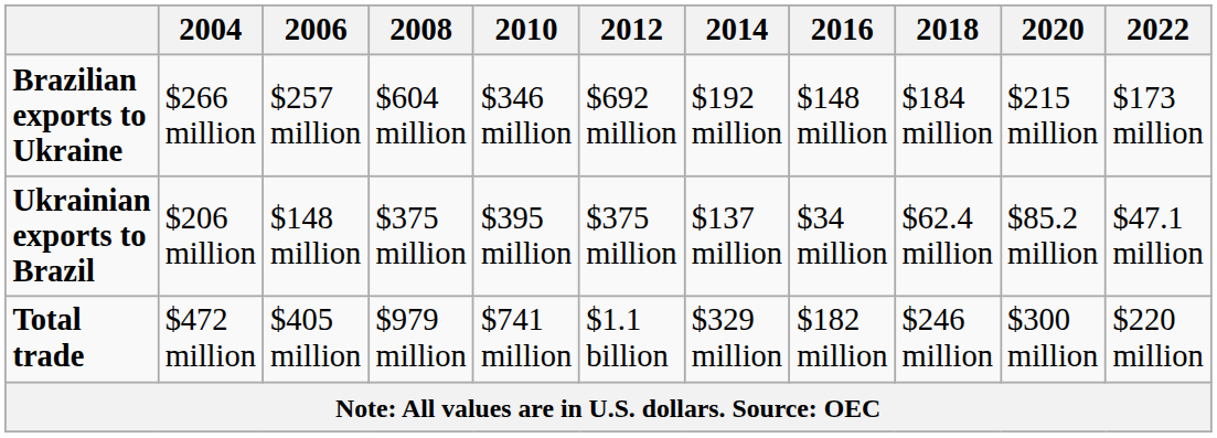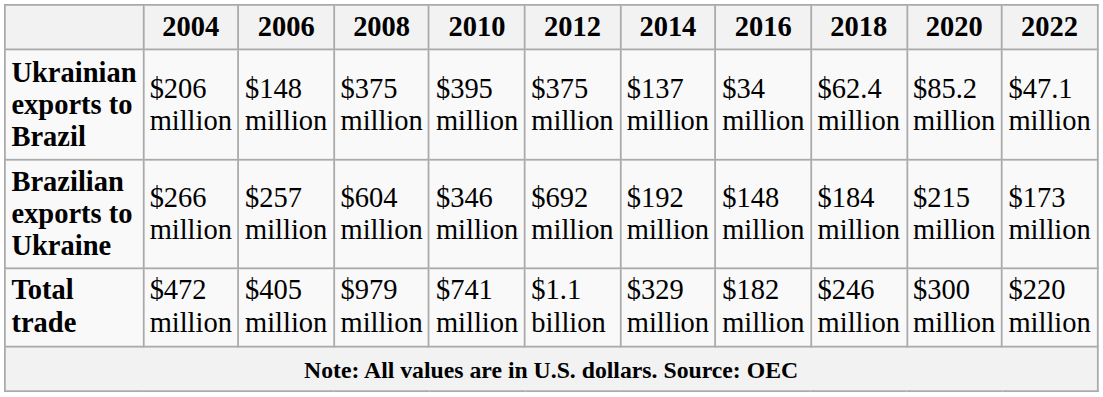rows swapped: Ukrainian exports to Brazil <-> Brazilian exports to Ukraine
